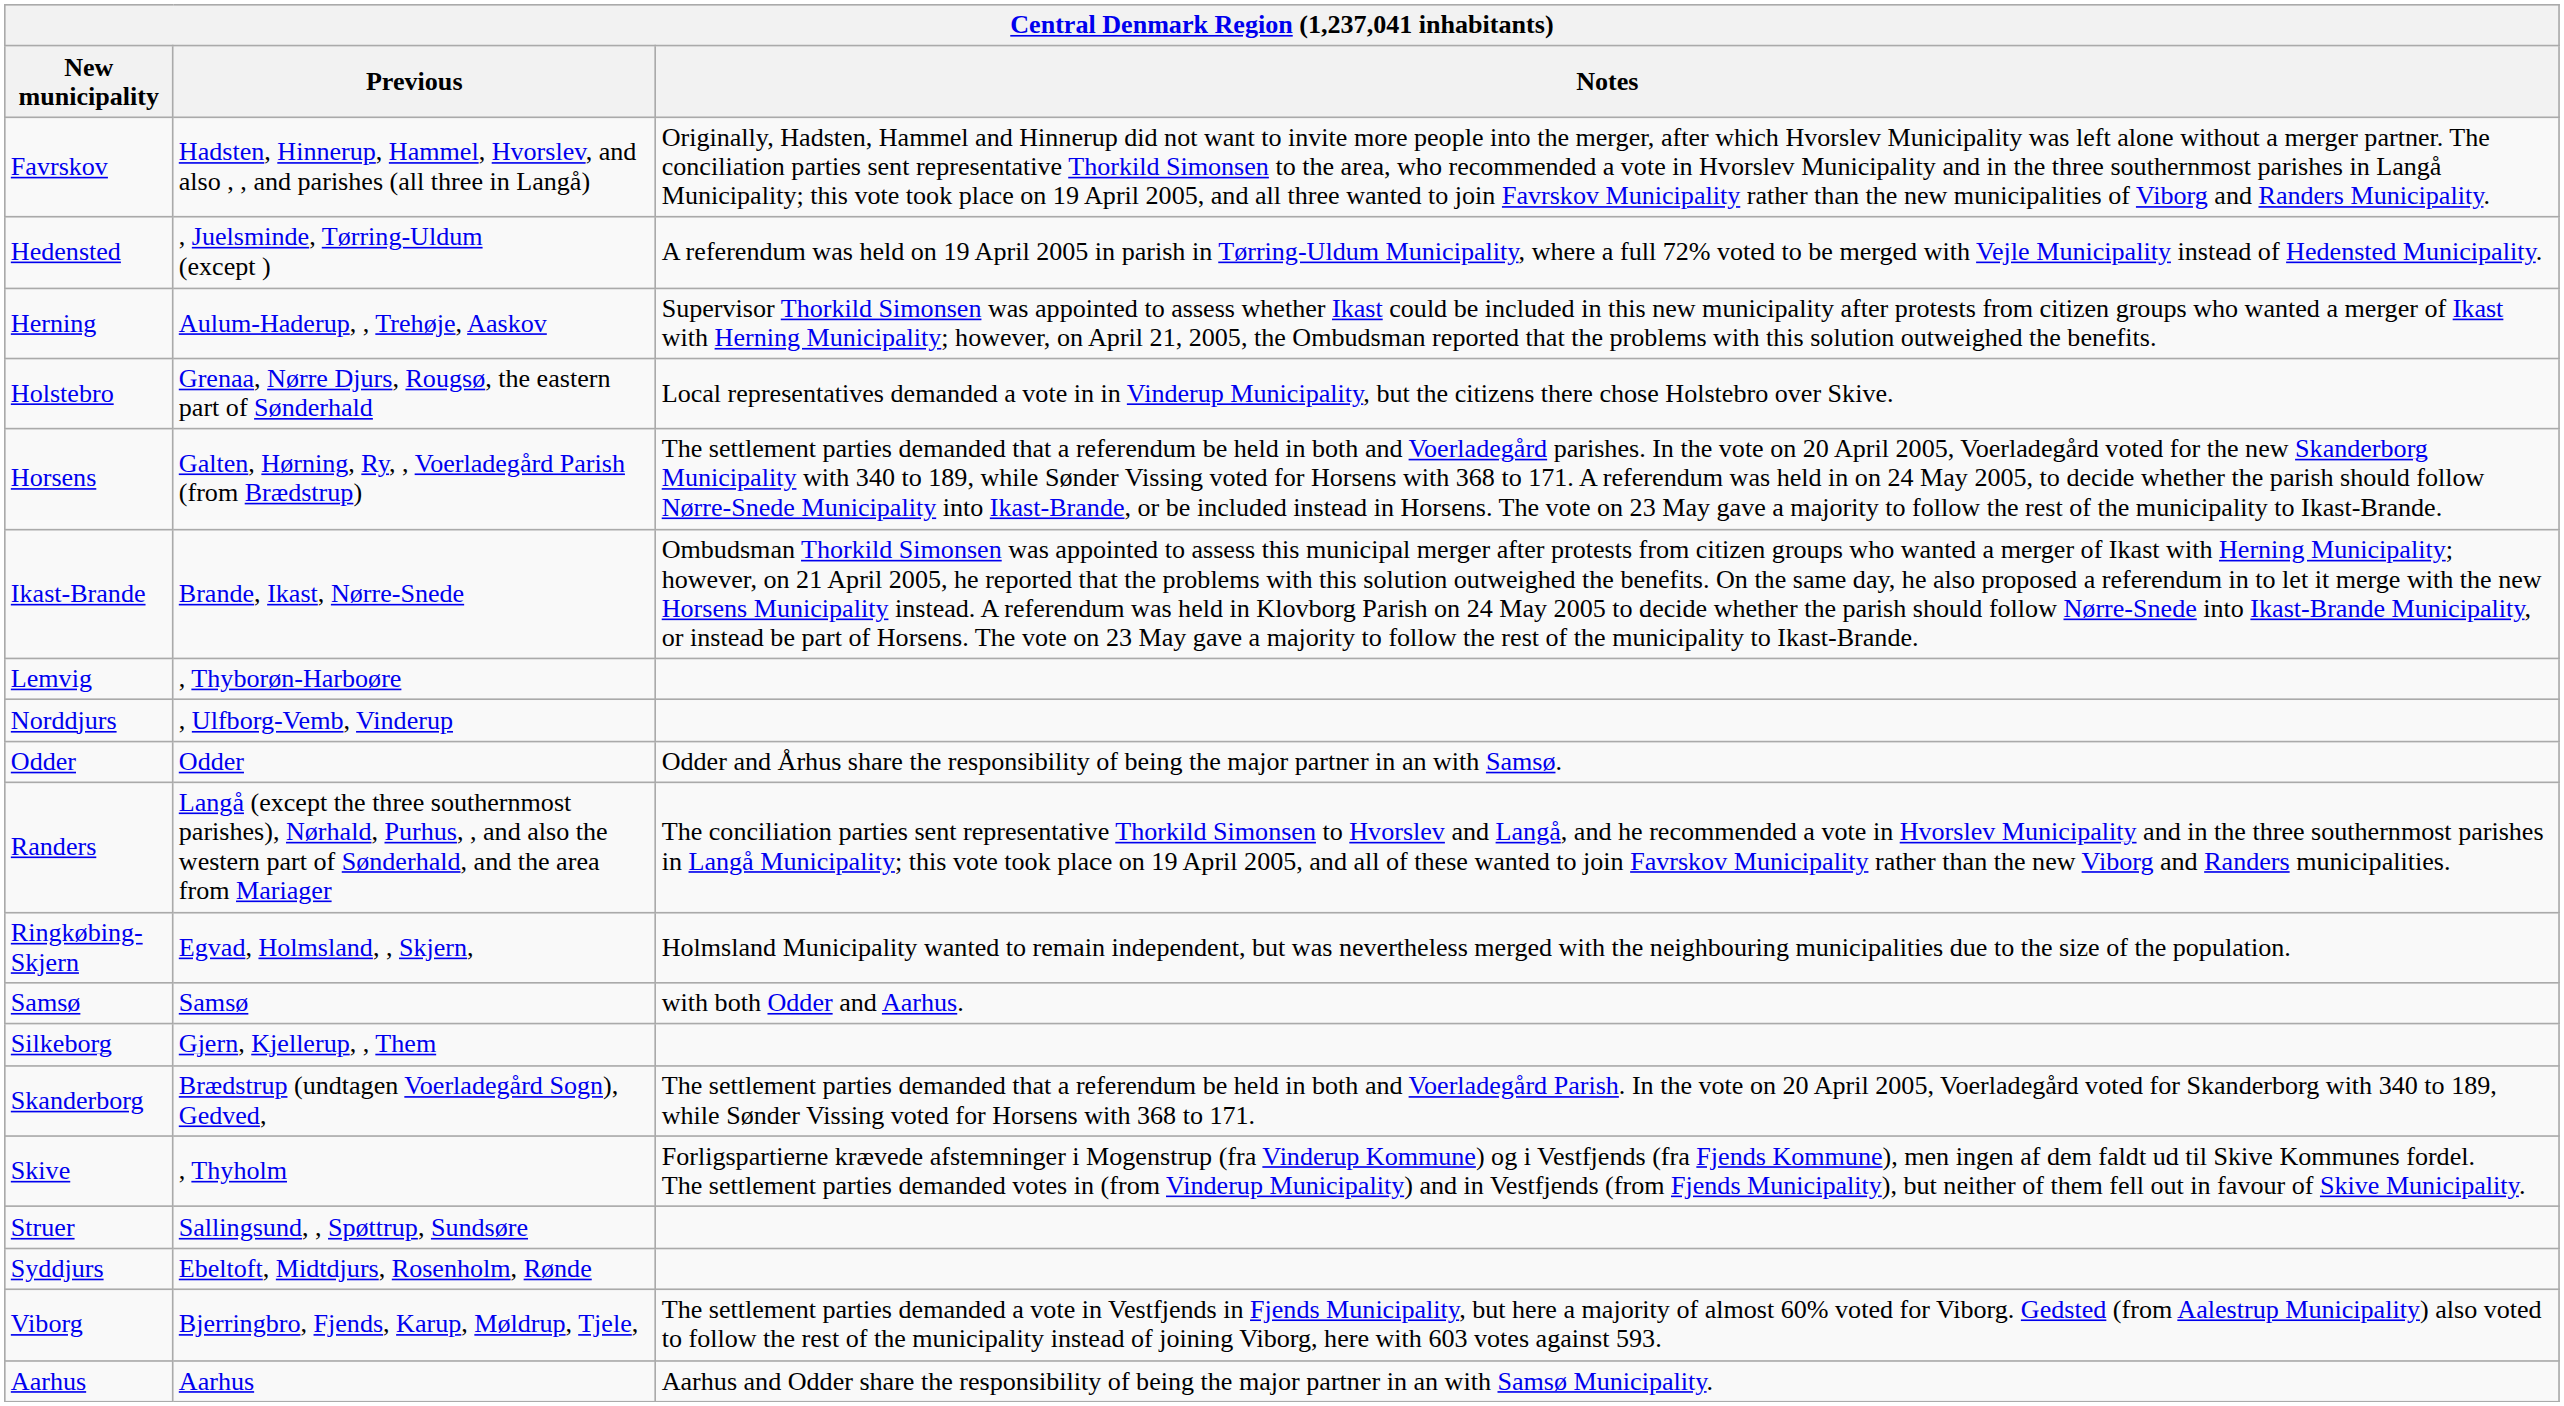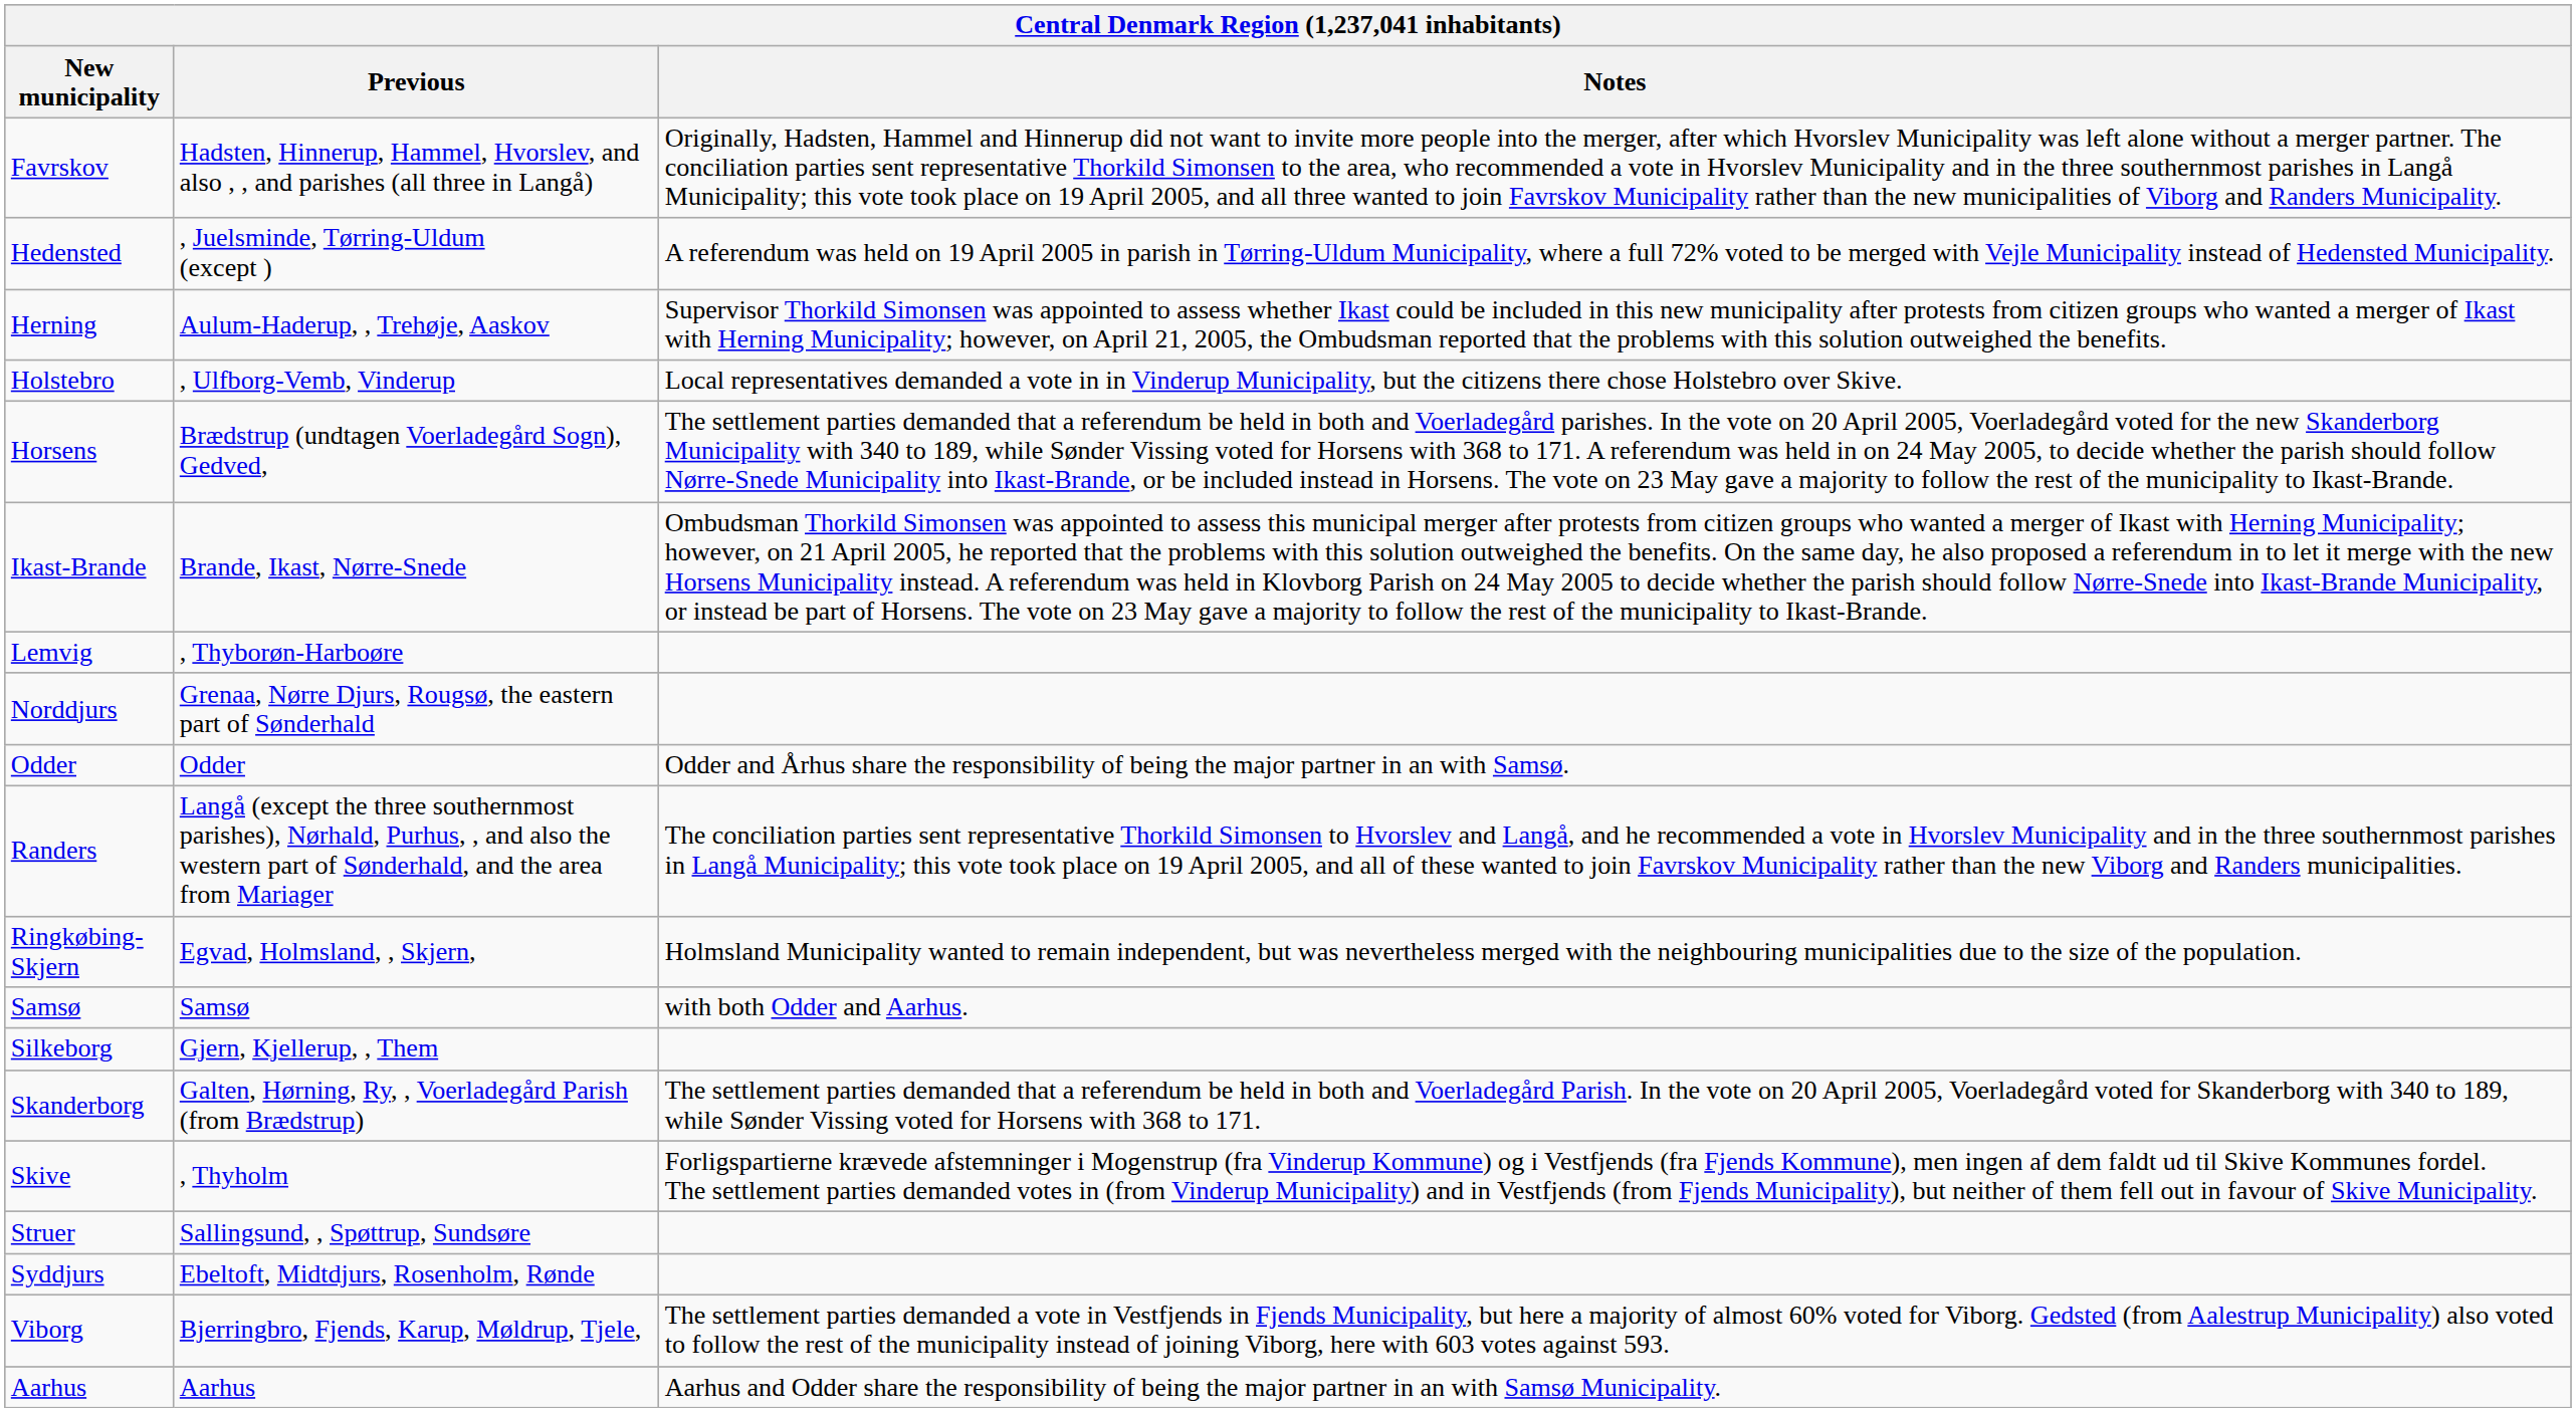Holstebro | Previous: Grenaa, Nørre Djurs, Rougsø, the eastern part of Sønderhald -> , Ulfborg-Vemb, Vinderup
Horsens | Previous: Galten, Hørning, Ry, , Voerladegård Parish (from Brædstrup) -> Brædstrup (undtagen Voerladegård Sogn), Gedved,
Norddjurs | Previous: , Ulfborg-Vemb, Vinderup -> Grenaa, Nørre Djurs, Rougsø, the eastern part of Sønderhald
Skanderborg | Previous: Brædstrup (undtagen Voerladegård Sogn), Gedved, -> Galten, Hørning, Ry, , Voerladegård Parish (from Brædstrup)
